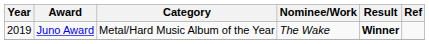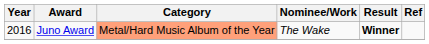Juno Award | Year: 2019 -> 2016
Juno Award | Category: no background -> lightsalmon background
